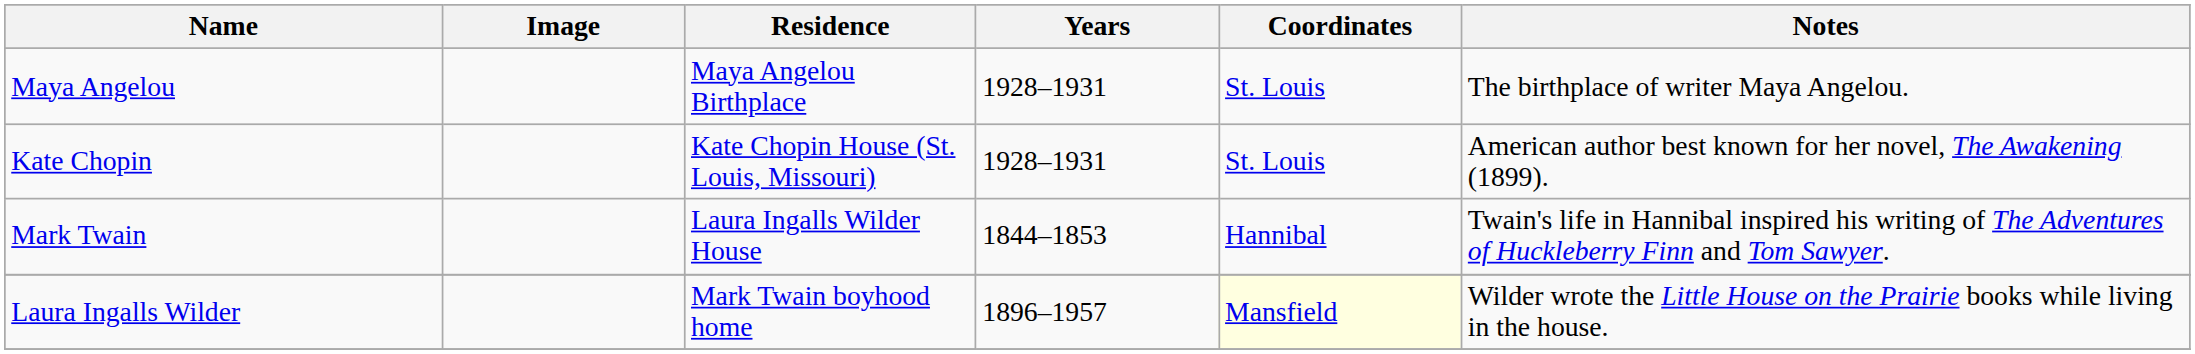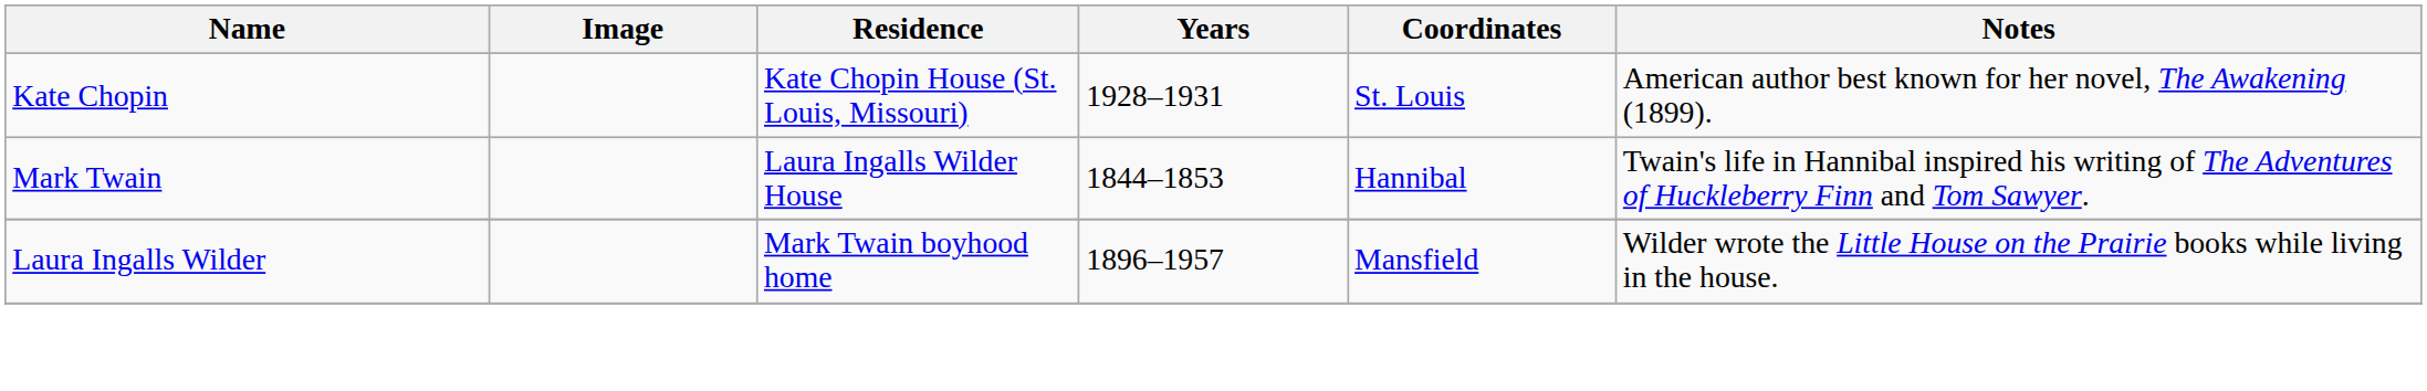- row: Maya Angelou | Maya Angelou Birthplace | 1928–1931 | St. Louis | The birthplace of writer Maya Angelou.
Laura Ingalls Wilder | Coordinates: lightyellow background -> no background
